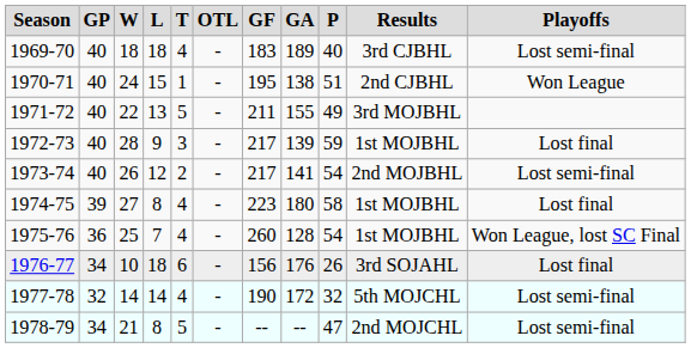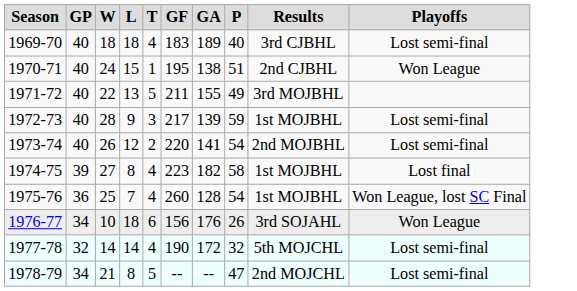- column: OTL | - | - | - | - | - | - | - | - | - | -
1972-73 | Playoffs: Lost final -> Lost semi-final
1973-74 | GF: 217 -> 220
1974-75 | GA: 180 -> 182
1976-77 | Playoffs: Lost final -> Won League
